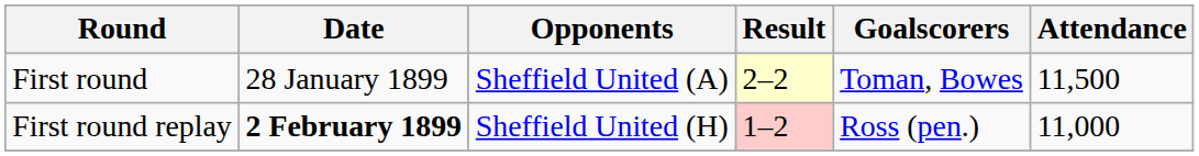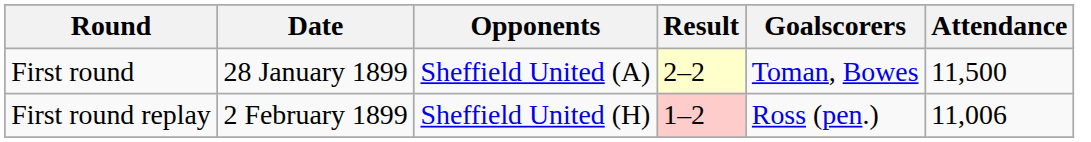First round replay | Date: bold -> normal
First round replay | Attendance: 11,000 -> 11,006
